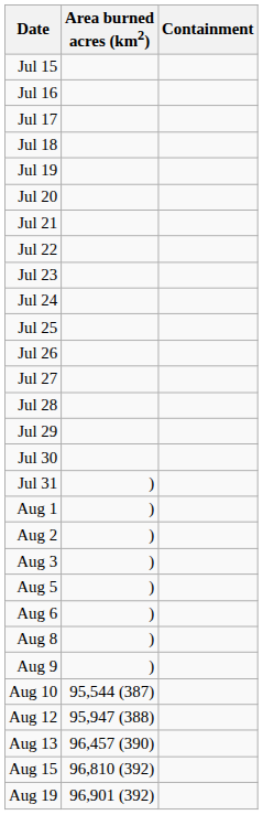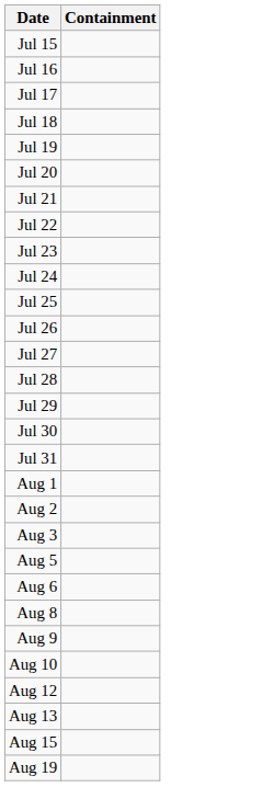- column: Area burned acres (km2) | ) | ) | ) | ) | ) | ) | ) | ) | 95,544 (387) | 95,947 (388) | 96,457 (390) | 96,810 (392) | 96,901 (392)
